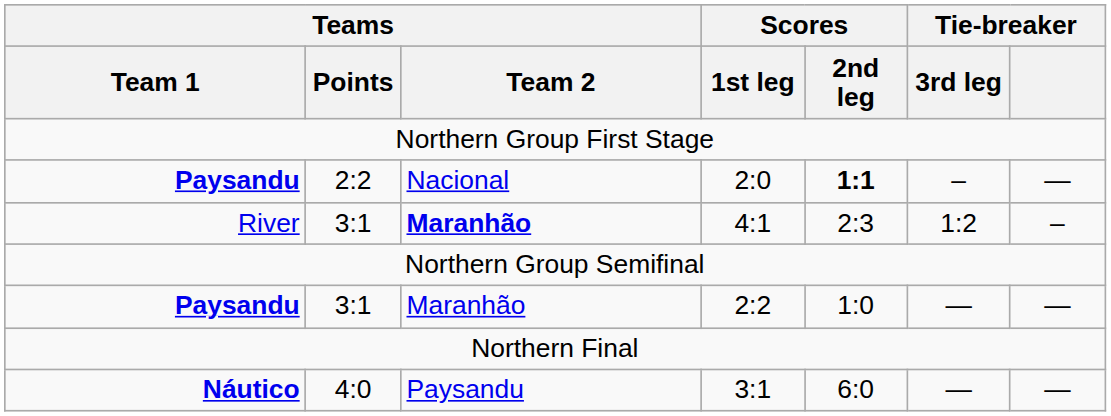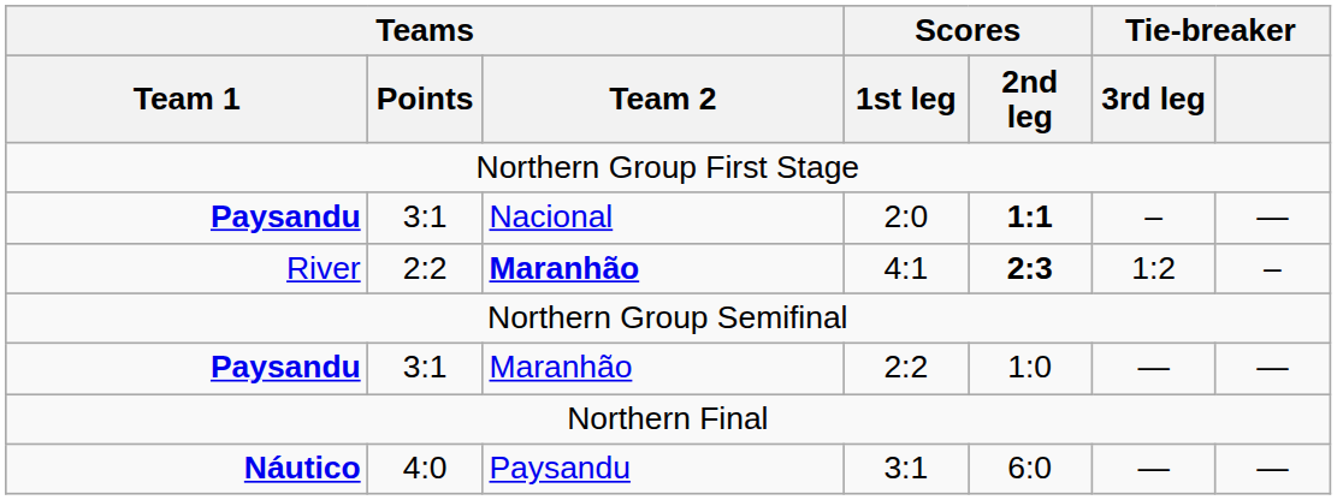2:0 | Teams / Points: 2:2 -> 3:1
4:1 | Teams / Points: 3:1 -> 2:2
4:1 | Scores / 2nd leg: normal -> bold
